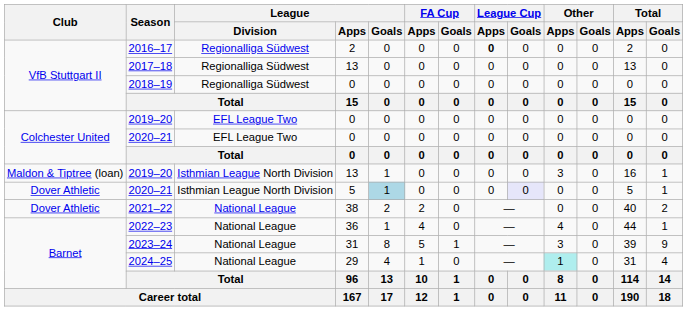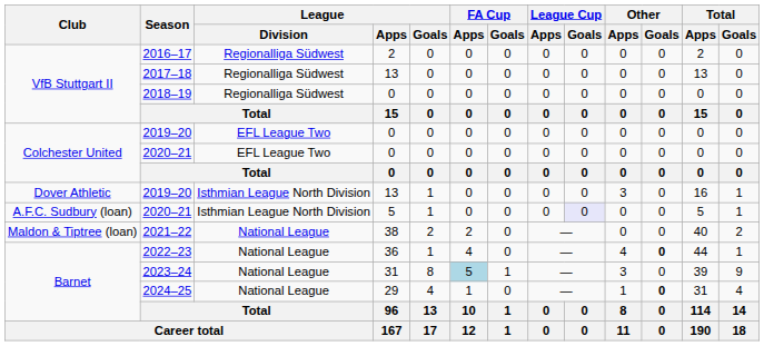2016–17 | League Cup / Apps: bold -> normal
2019–20 / 13 | Club: Maldon & Tiptree (loan) -> Dover Athletic
2020–21 / 5 | Club: Dover Athletic -> A.F.C. Sudbury (loan)
2020–21 / 5 | League / Goals: lightblue background -> no background
2021–22 | Club: Dover Athletic -> Maldon & Tiptree (loan)
2022–23 | Other / Goals: normal -> bold
2023–24 | FA Cup / Apps: no background -> lightblue background
2024–25 | Other / Apps: paleturquoise background -> no background
2024–25 | Other / Goals: normal -> bold
